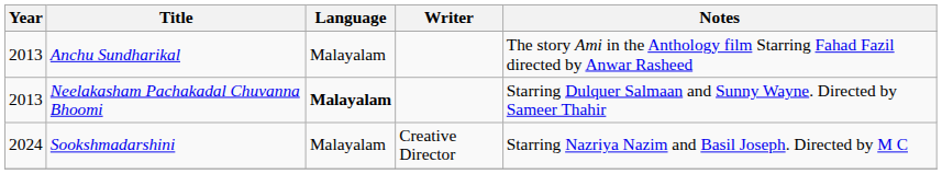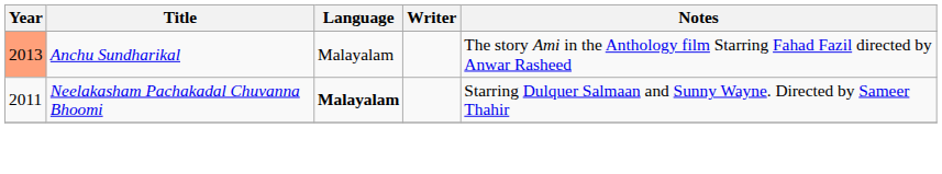Anchu Sundharikal | Year: no background -> lightsalmon background
Neelakasham Pachakadal Chuvanna Bhoomi | Year: 2013 -> 2011
- row: 2024 | Sookshmadarshini | Malayalam | Creative Director | Starring Nazriya Nazim and Basil Joseph. Directed by M C
